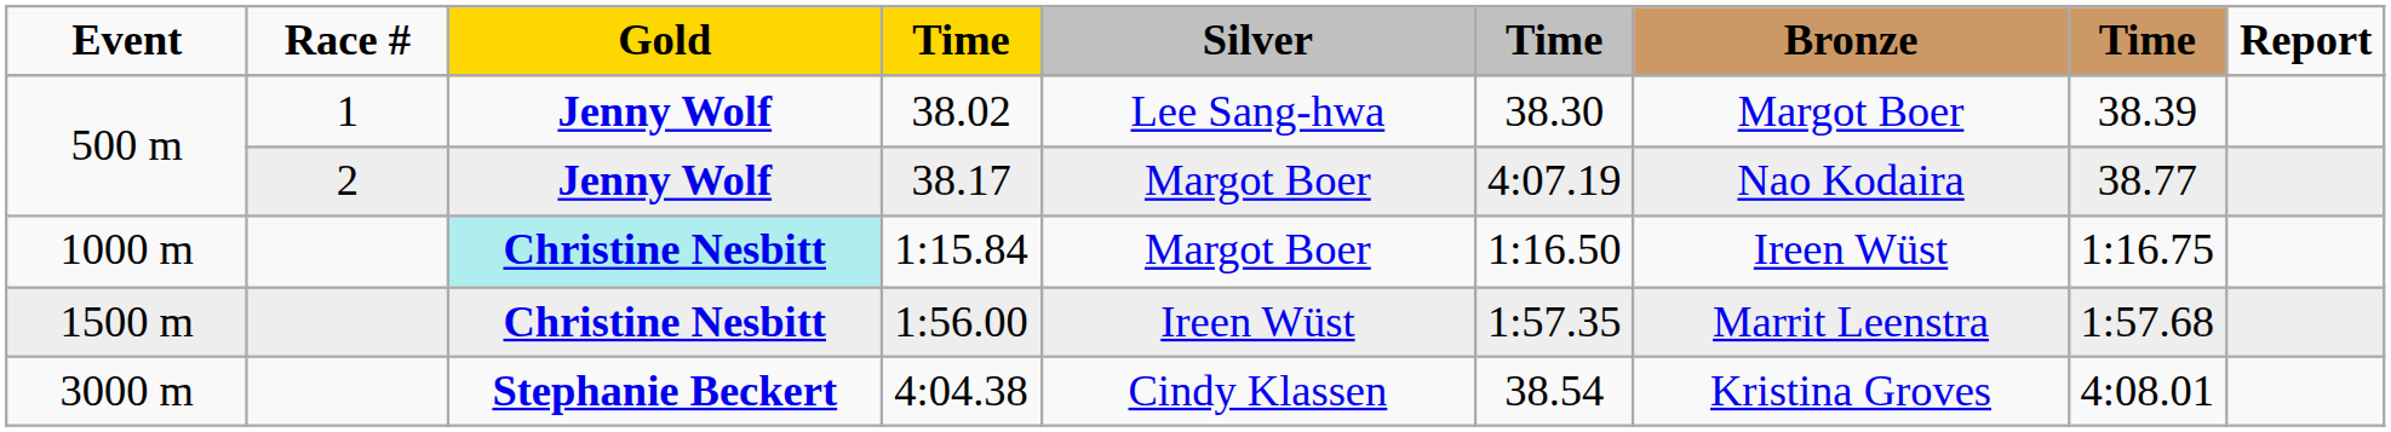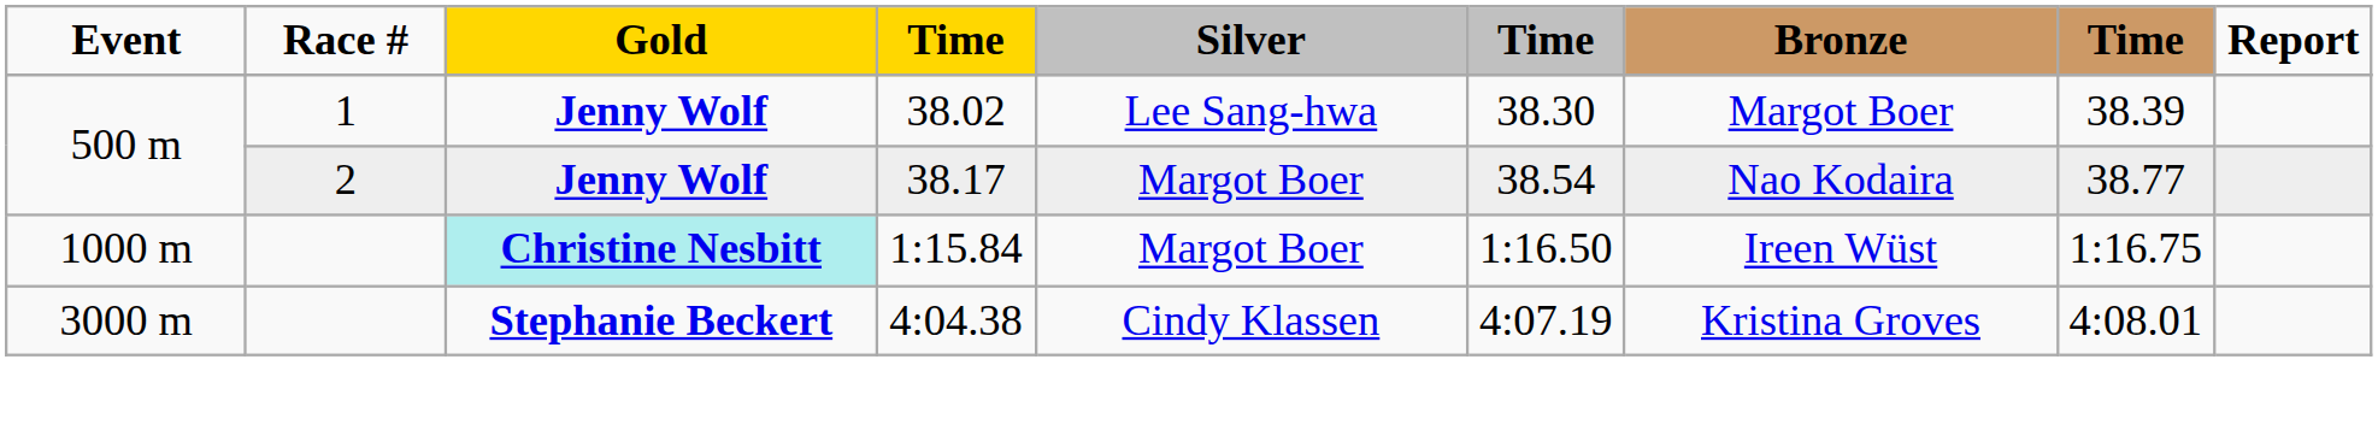38.17 | column 6: 4:07.19 -> 38.54
- row: 1500 m | Christine Nesbitt | 1:56.00 | Ireen Wüst | 1:57.35 | Marrit Leenstra | 1:57.68
4:04.38 | column 6: 38.54 -> 4:07.19
